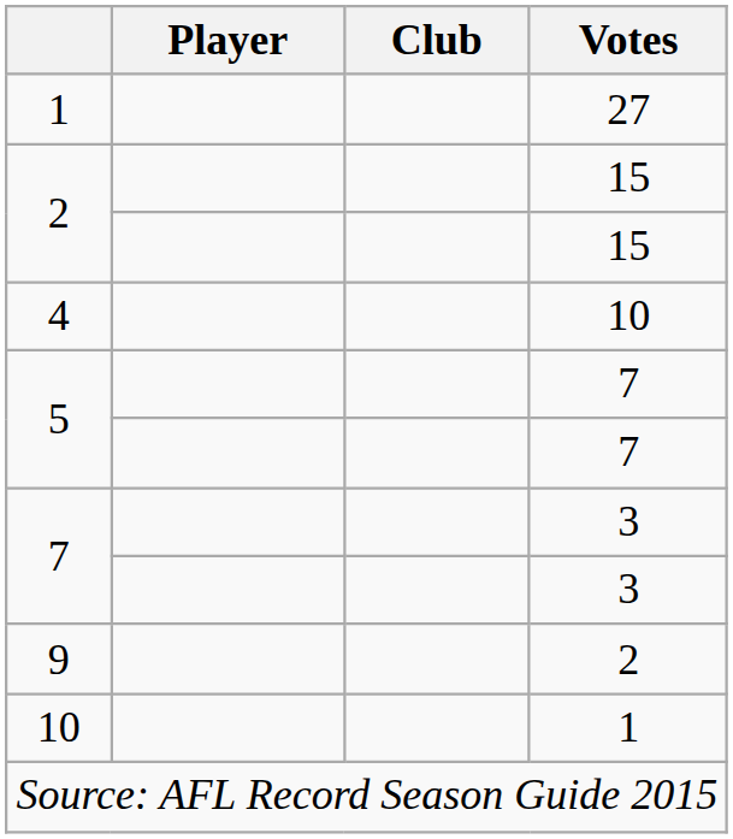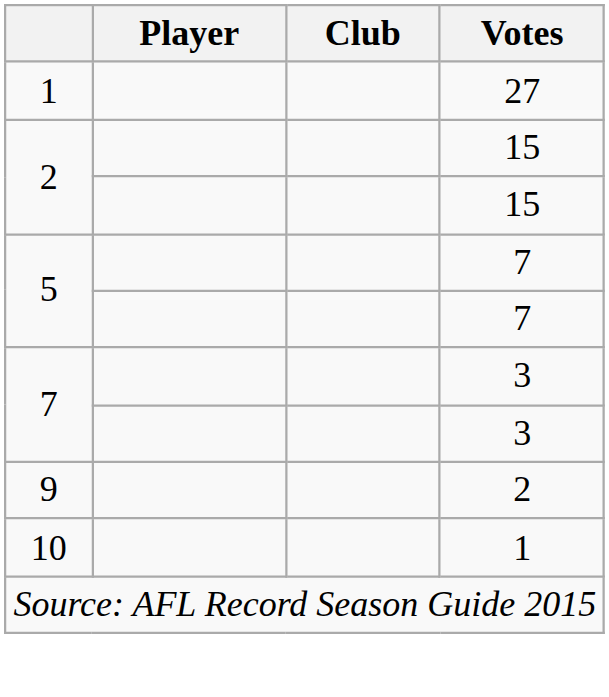- row: 4 | 10
